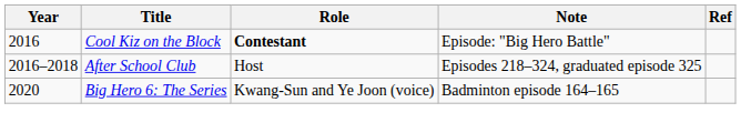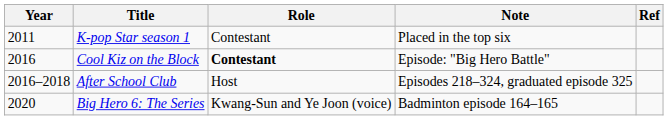+ row: 2011 | K-pop Star season 1 | Contestant | Placed in the top six
